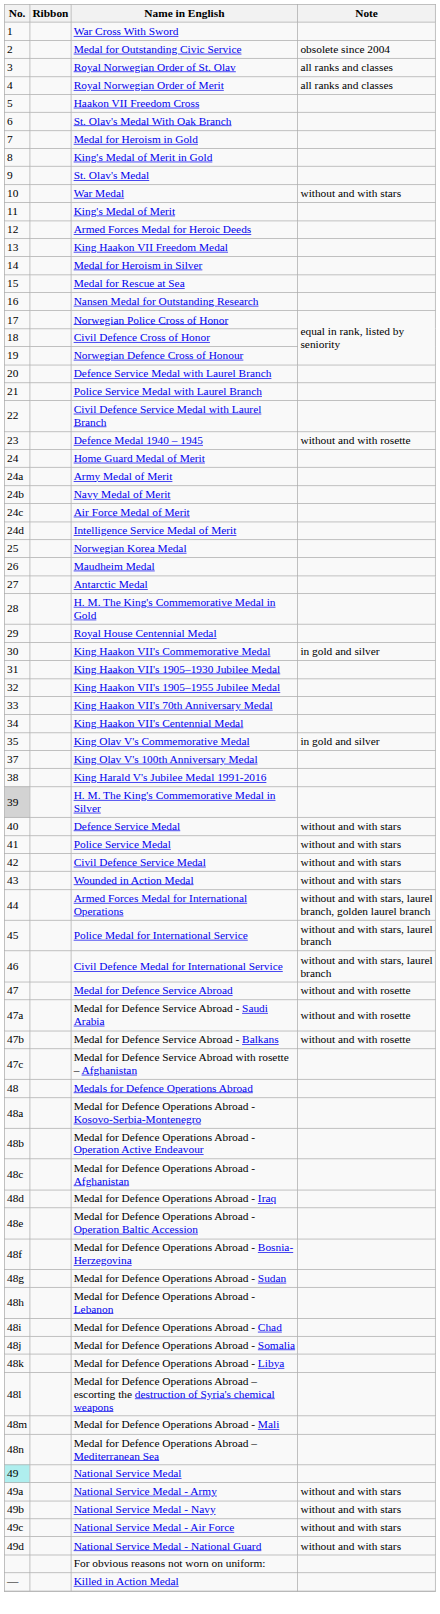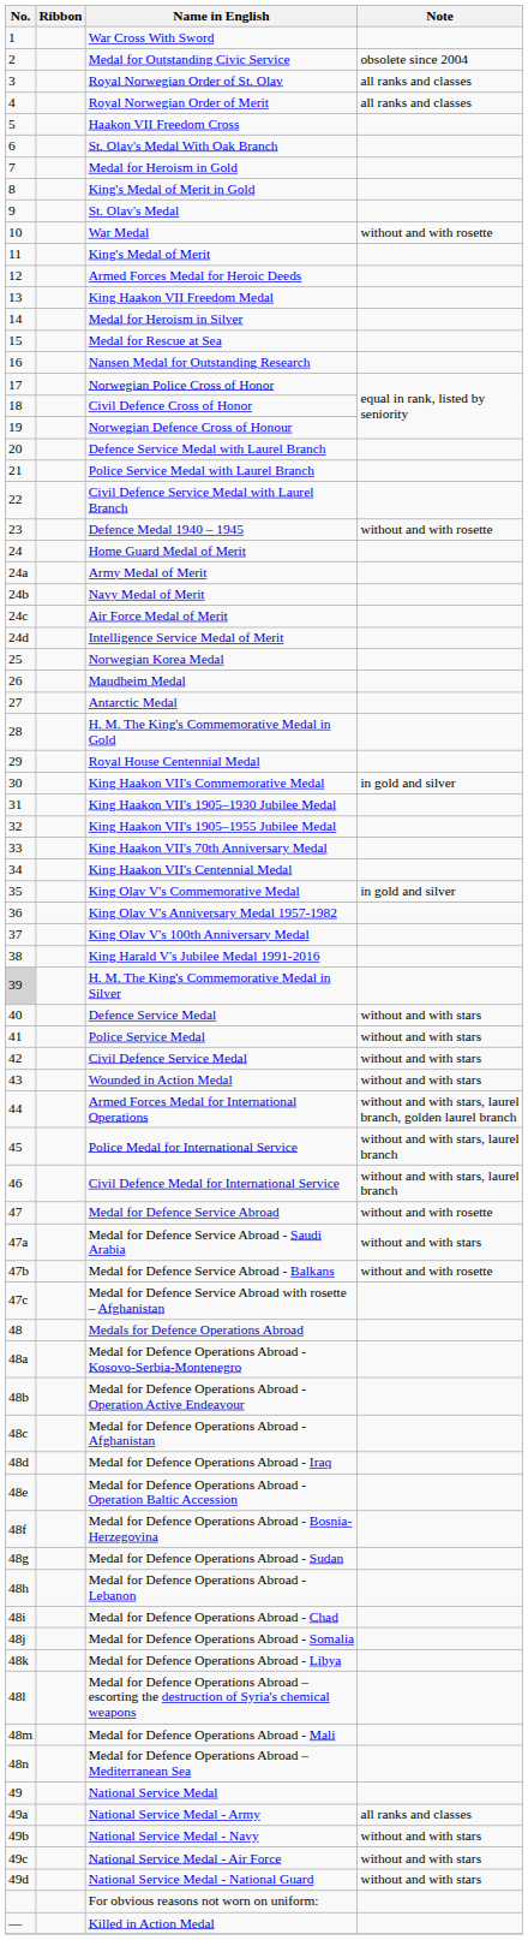War Medal | Note: without and with stars -> without and with rosette
+ row: 36 | King Olav V's Anniversary Medal 1957-1982
Medal for Defence Service Abroad - Saudi Arabia | Note: without and with rosette -> without and with stars
National Service Medal | No.: paleturquoise background -> no background
National Service Medal - Army | Note: without and with stars -> all ranks and classes
